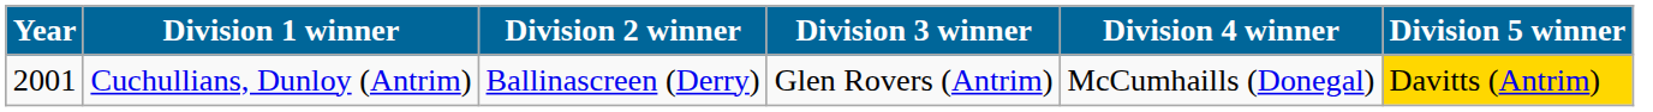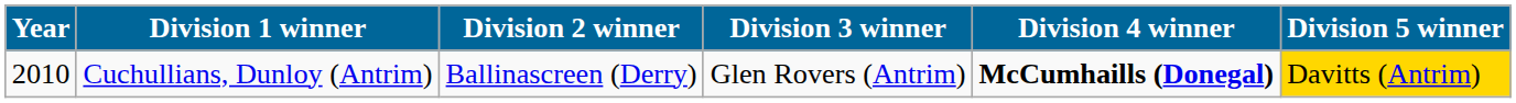Cuchullians, Dunloy (Antrim) | Year: 2001 -> 2010
Cuchullians, Dunloy (Antrim) | Division 4 winner: normal -> bold
